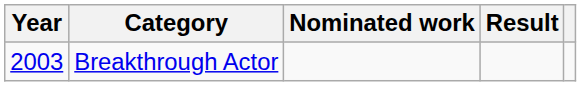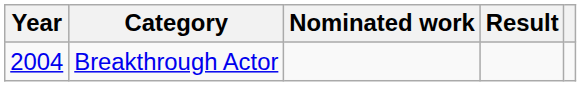Breakthrough Actor | Year: 2003 -> 2004
